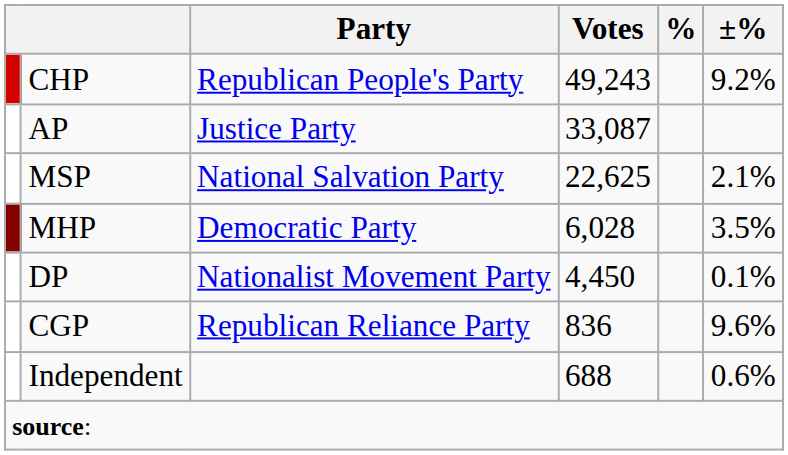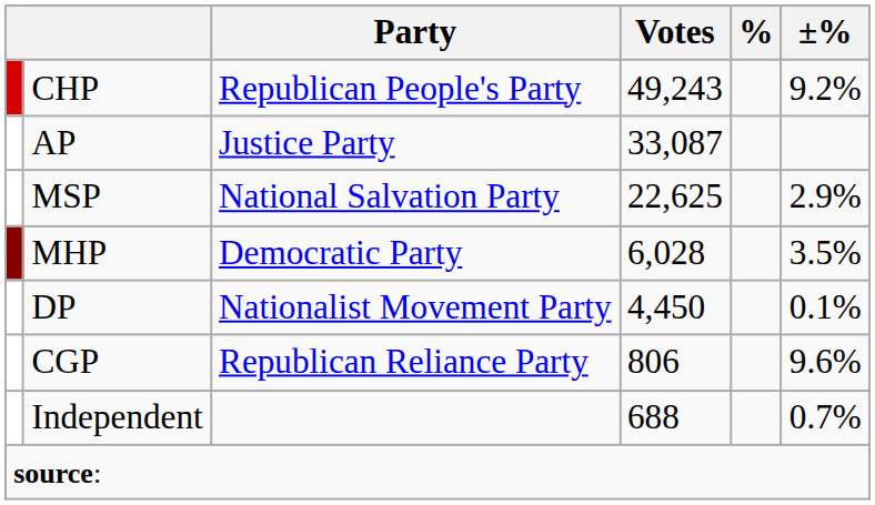MSP | ±%: 2.1% -> 2.9%
CGP | Votes: 836 -> 806
Independent | ±%: 0.6% -> 0.7%
